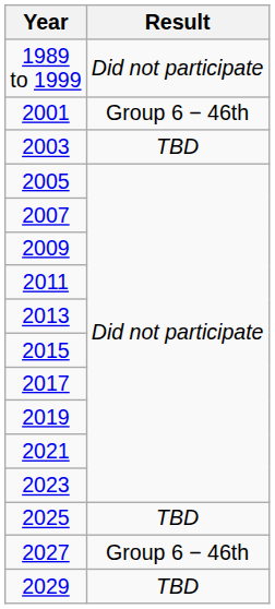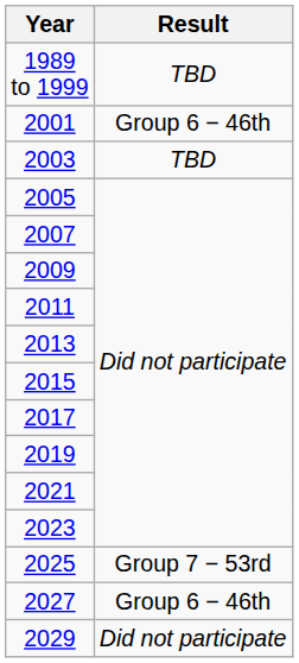1989 to 1999 | Result: Did not participate -> TBD
2025 | Result: TBD -> Group 7 − 53rd
2029 | Result: TBD -> Did not participate
